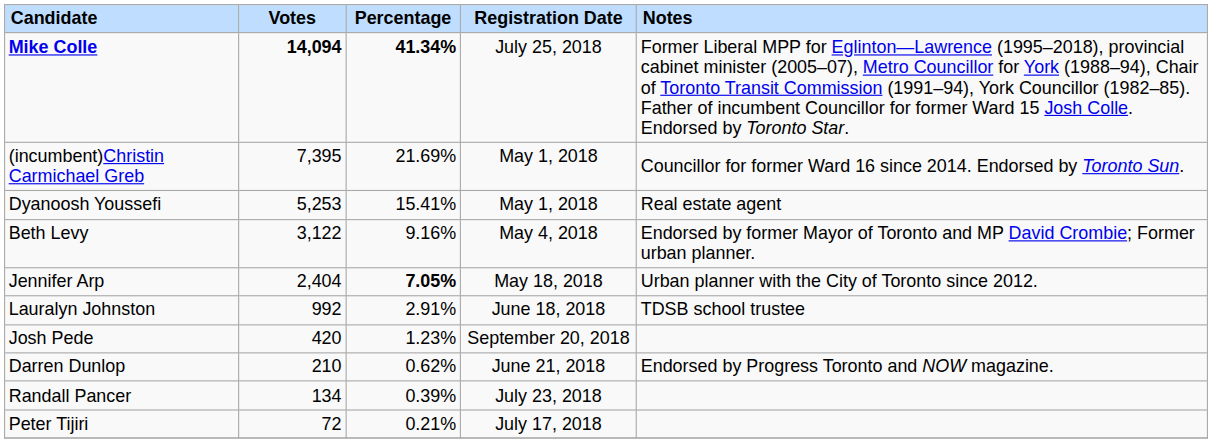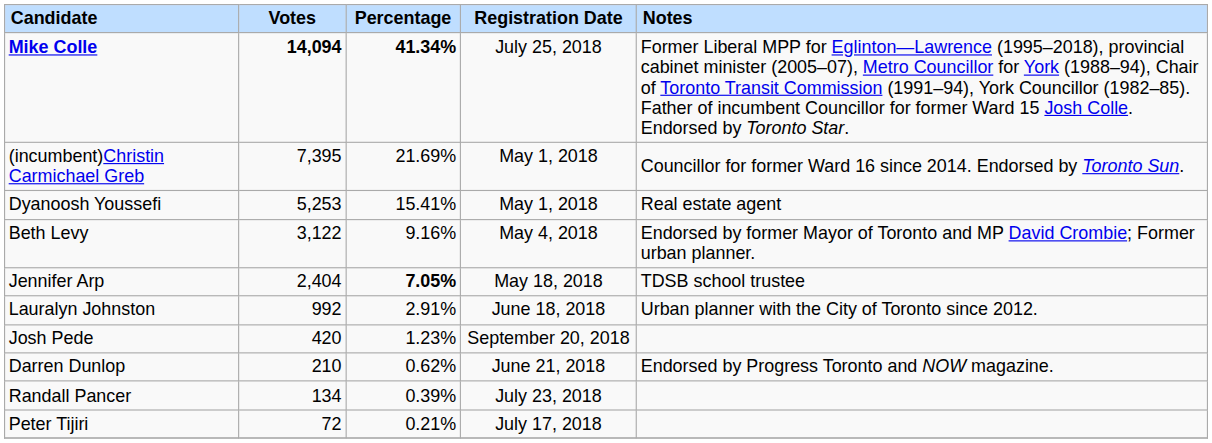Jennifer Arp | Notes: Urban planner with the City of Toronto since 2012. -> TDSB school trustee
Lauralyn Johnston | Notes: TDSB school trustee -> Urban planner with the City of Toronto since 2012.
